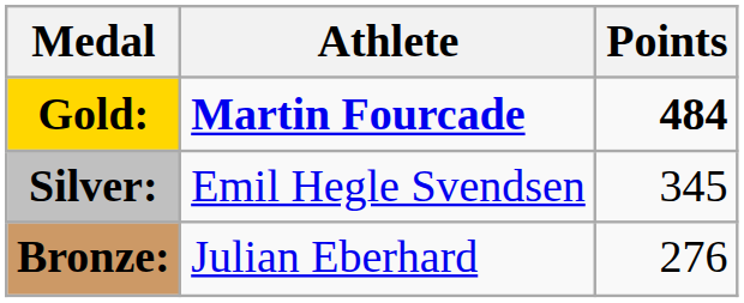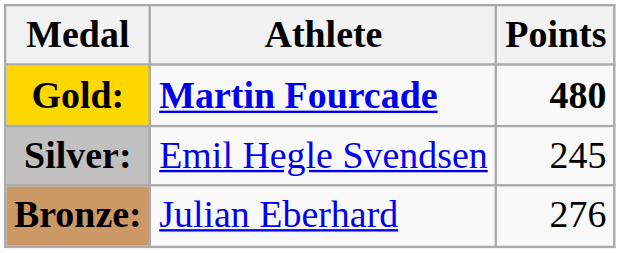Gold: | Points: 484 -> 480
Silver: | Points: 345 -> 245
